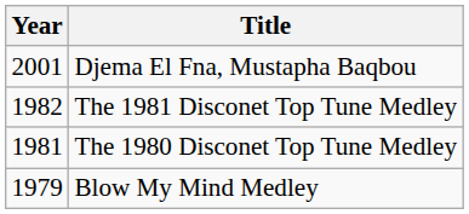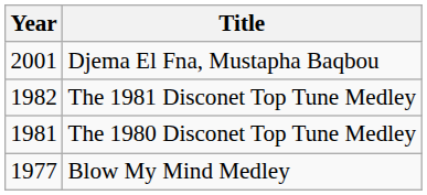Blow My Mind Medley | Year: 1979 -> 1977
